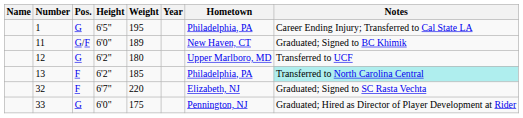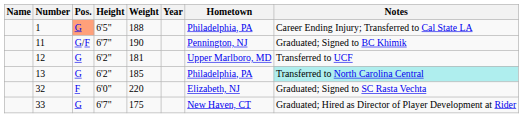1 | Pos.: no background -> lightsalmon background
1 | Weight: 195 -> 188
11 | Height: 6'0" -> 6'7"
11 | Weight: 189 -> 190
11 | Hometown: New Haven, CT -> Pennington, NJ
12 | Weight: 180 -> 181
13 | Pos.: F -> G
32 | Height: 6'7" -> 6'0"
33 | Height: 6'0" -> 6'7"
33 | Hometown: Pennington, NJ -> New Haven, CT
